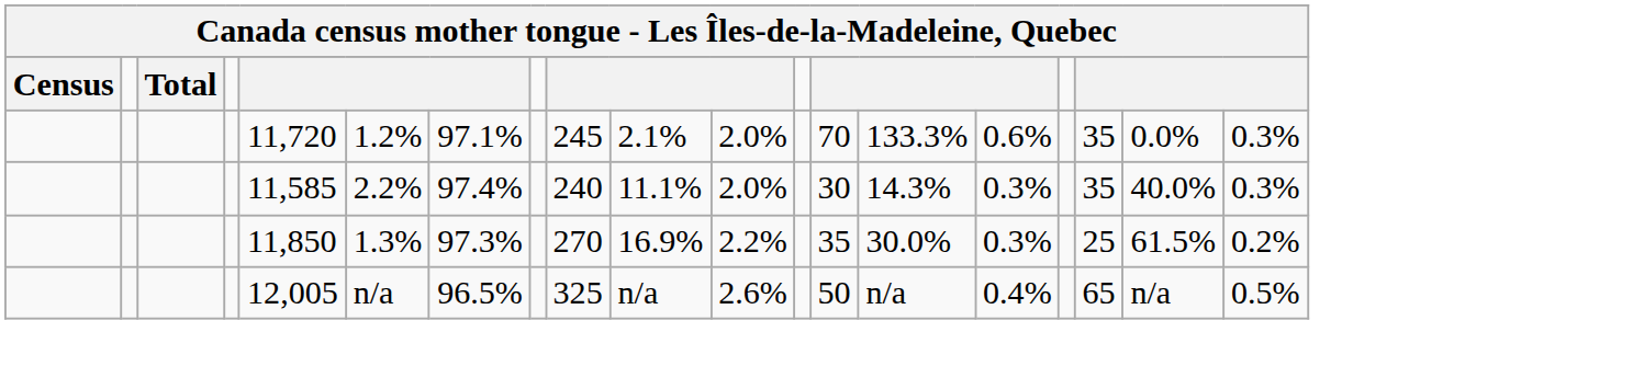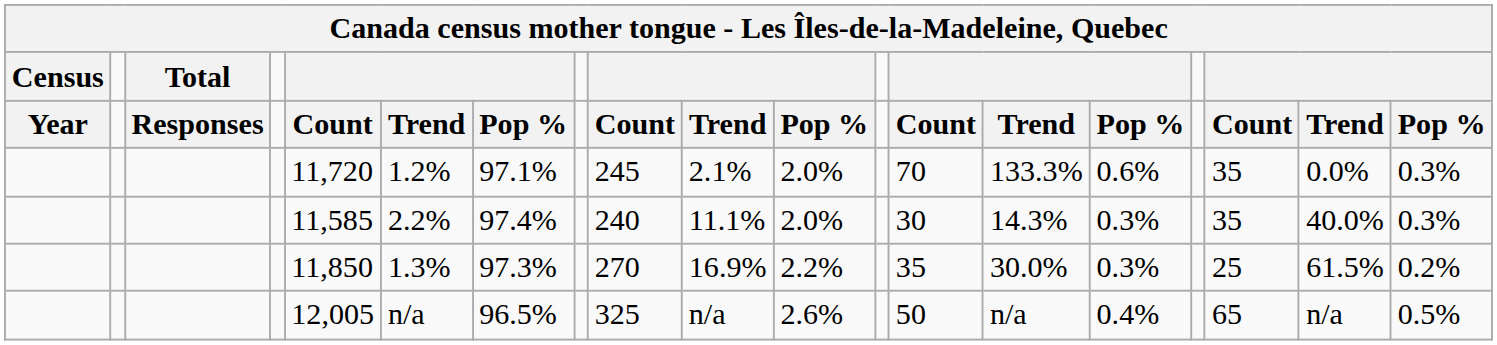+ row: Year | Responses | Count | Trend | Pop % | Count | Trend | Pop % | Count | Trend | Pop % | Count | Trend | Pop %
